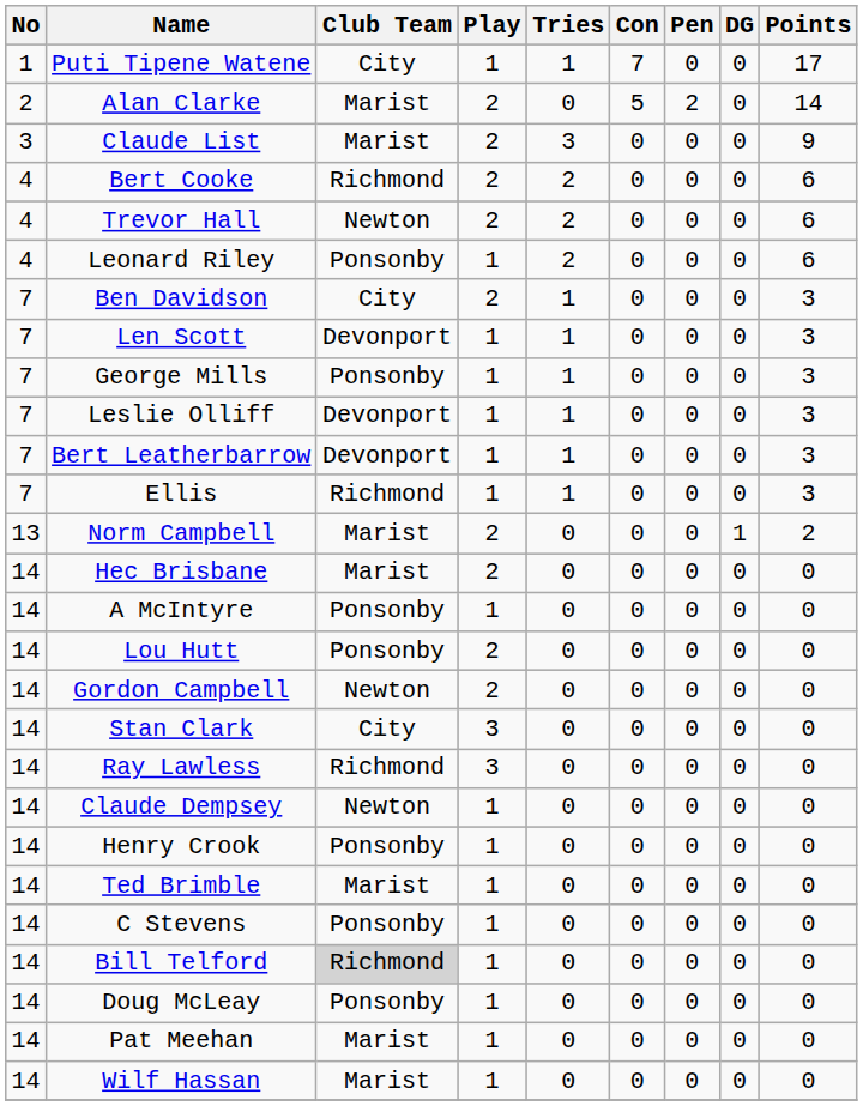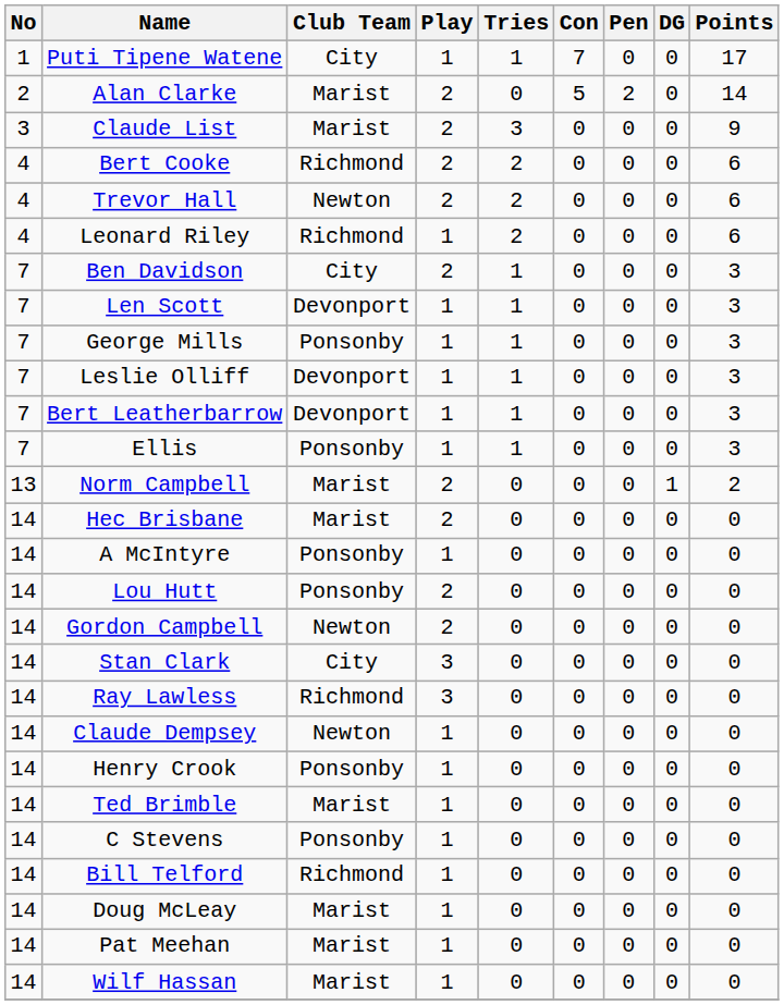Leonard Riley | Club Team: Ponsonby -> Richmond
Ellis | Club Team: Richmond -> Ponsonby
Bill Telford | Club Team: lightgrey background -> no background
Doug McLeay | Club Team: Ponsonby -> Marist
